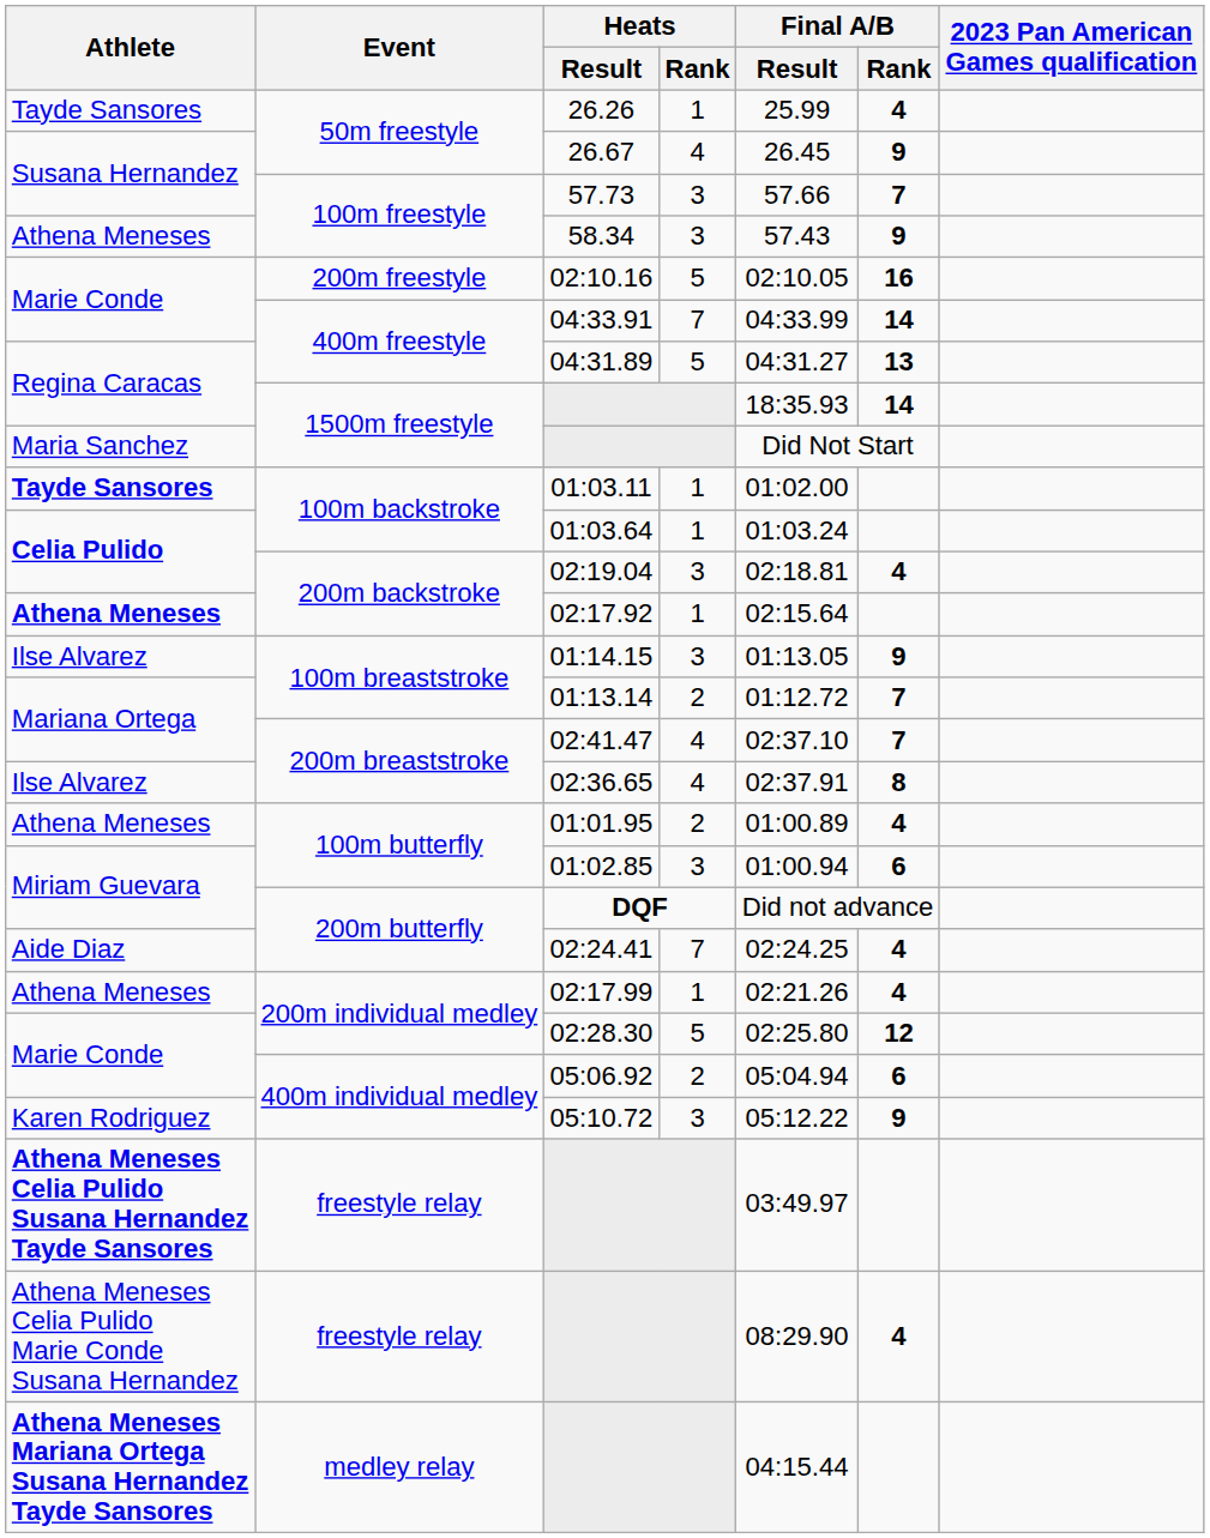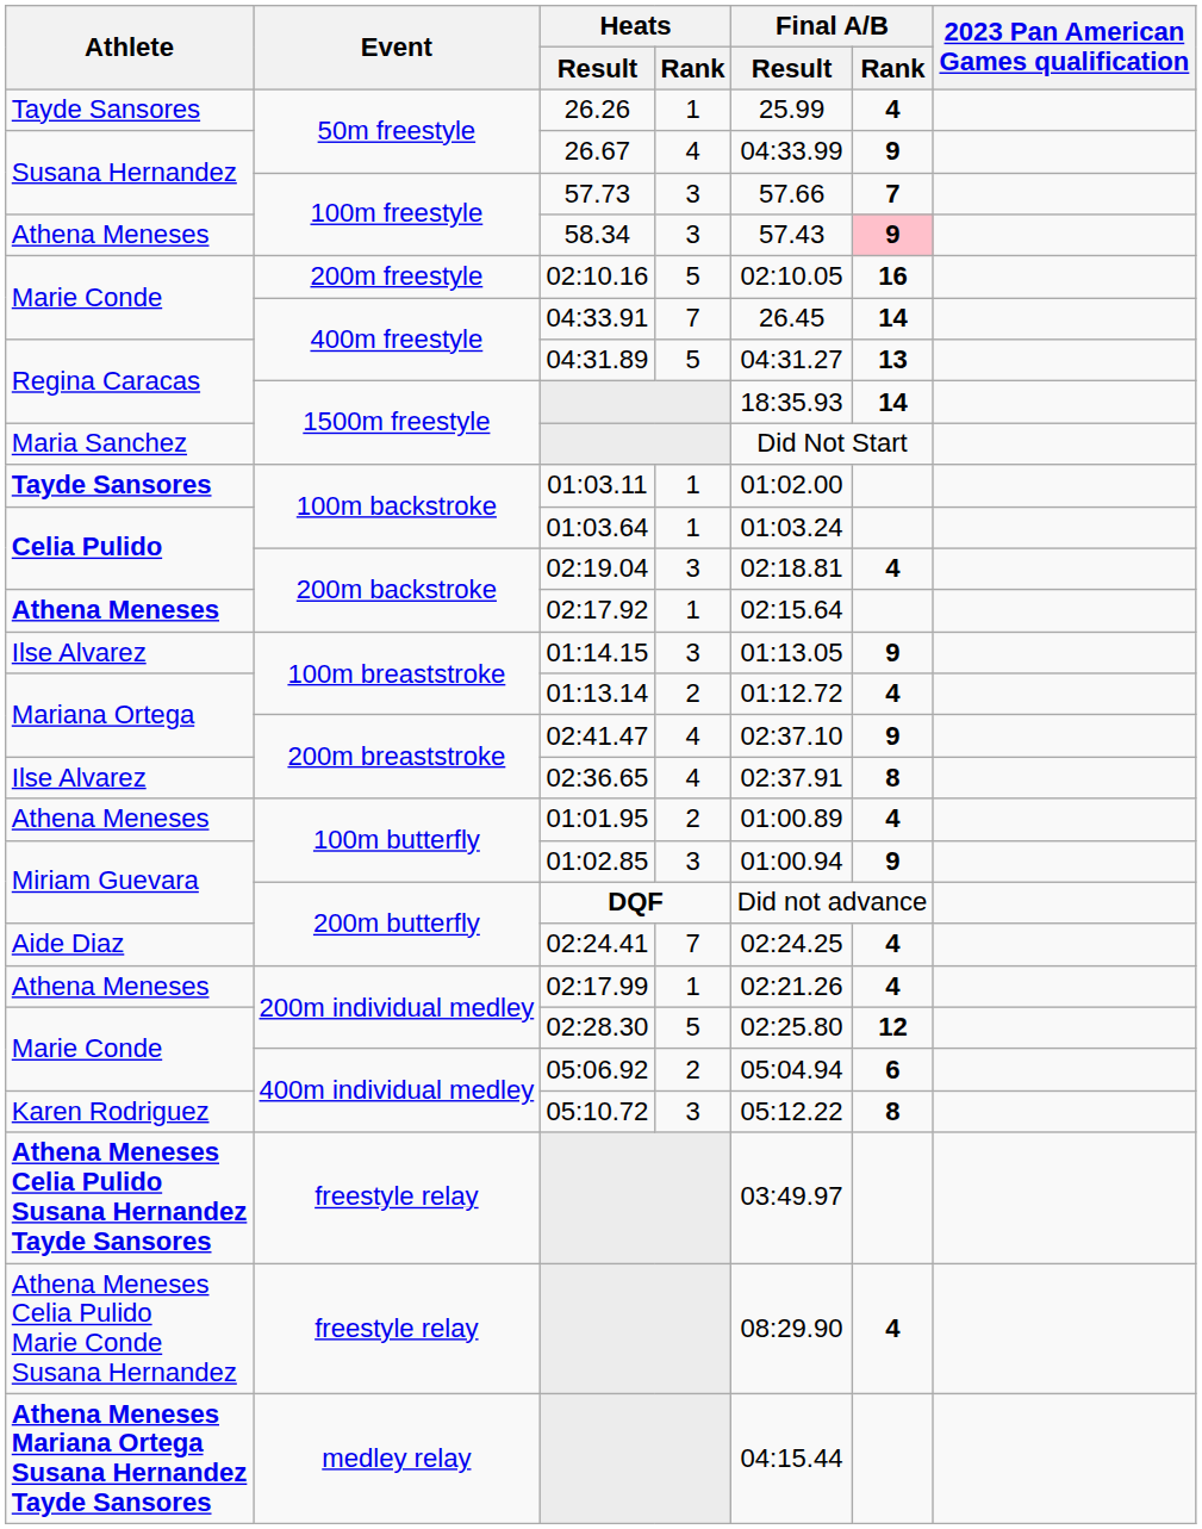26.67 | Final A/B / Result: 26.45 -> 04:33.99
58.34 | Final A/B / Rank: no background -> pink background
04:33.91 | Final A/B / Result: 04:33.99 -> 26.45
01:13.14 | Final A/B / Rank: 7 -> 4
02:41.47 | Final A/B / Rank: 7 -> 9
01:02.85 | Final A/B / Rank: 6 -> 9
05:10.72 | Final A/B / Rank: 9 -> 8
